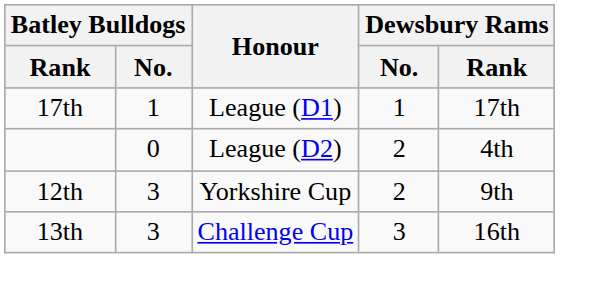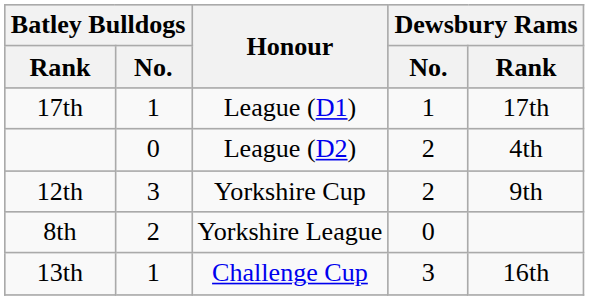+ row: 8th | 2 | Yorkshire League | 0
13th | Batley Bulldogs / No.: 3 -> 1
